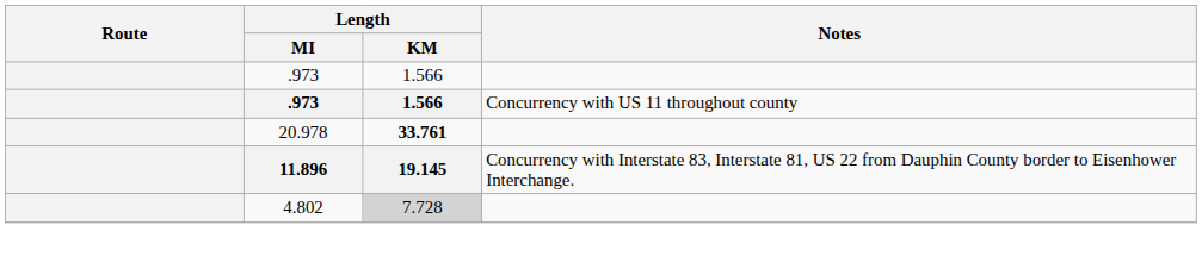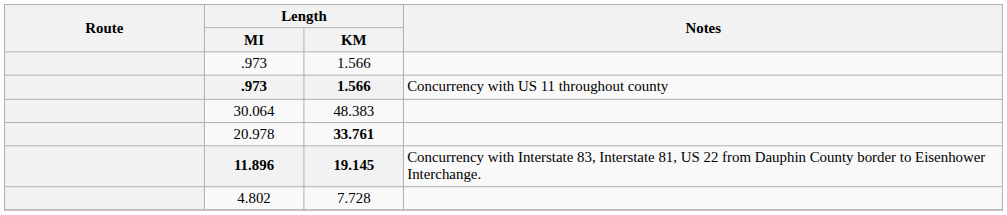+ row: 30.064 | 48.383
4.802 | Length / KM: lightgrey background -> no background
